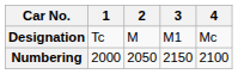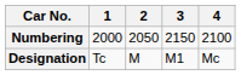rows swapped: Designation <-> Numbering
